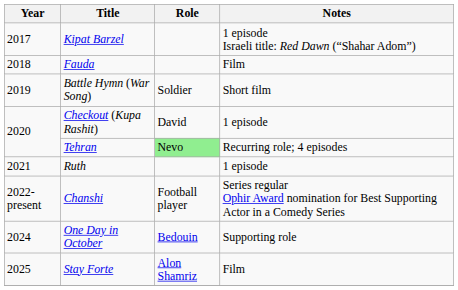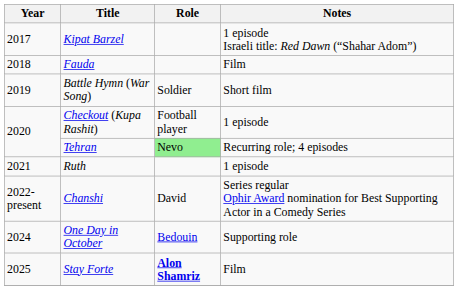Checkout (Kupa Rashit) | Role: David -> Football player
Chanshi | Role: Football player -> David
Stay Forte | Role: normal -> bold
